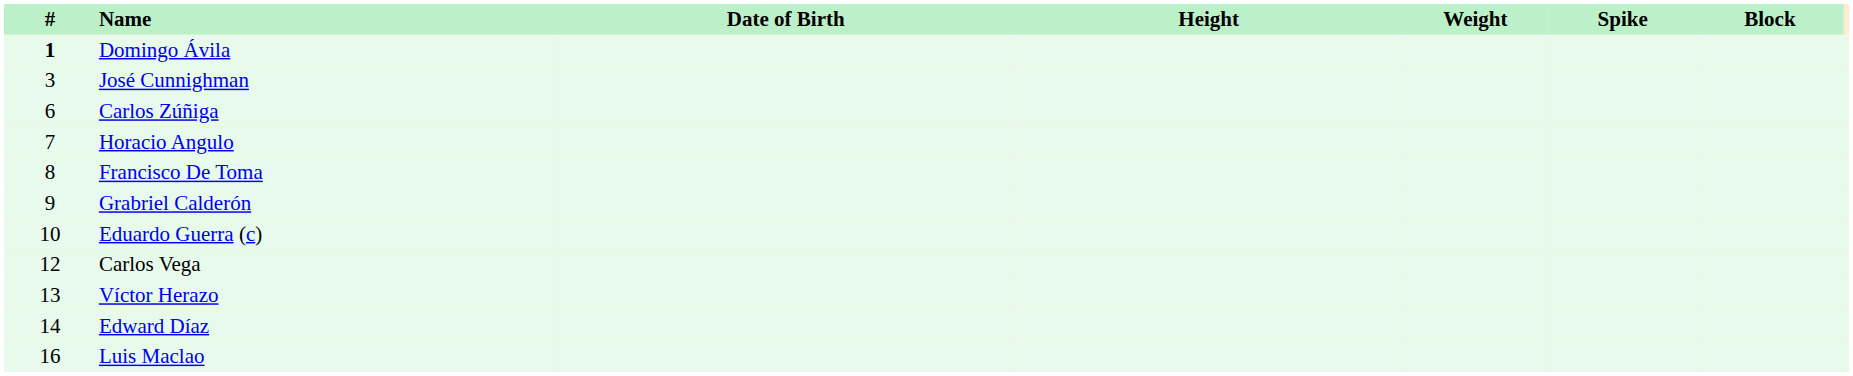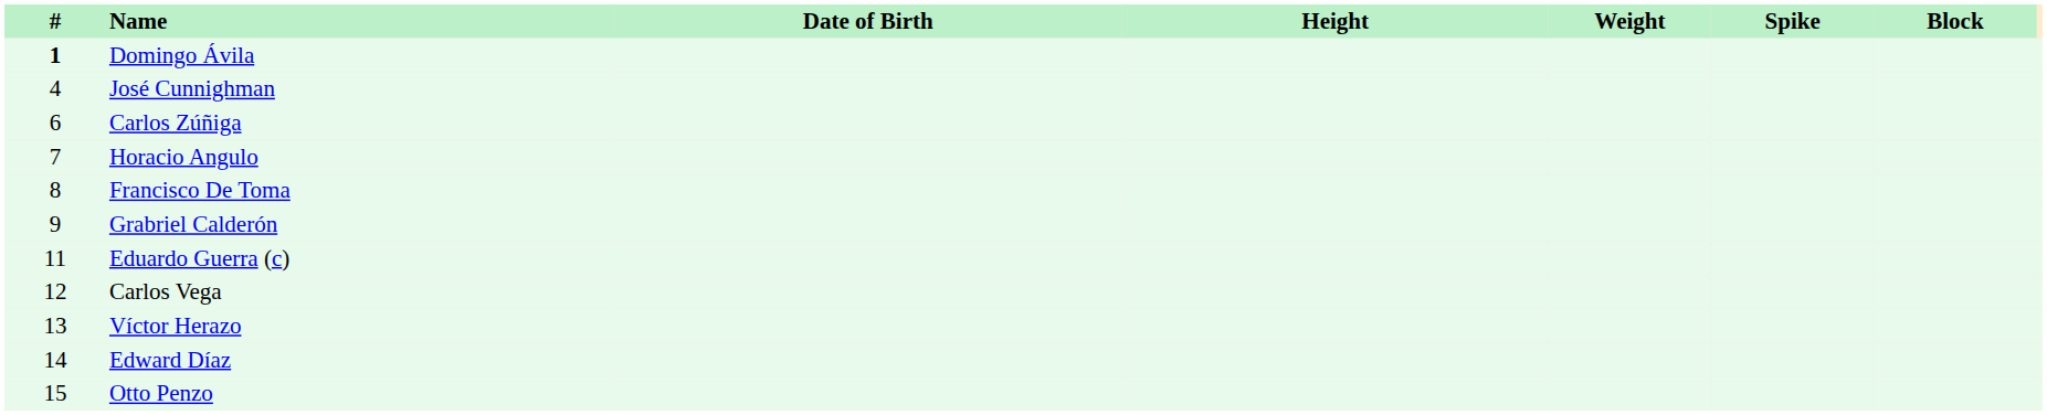José Cunnighman | #: 3 -> 4
Eduardo Guerra (c) | #: 10 -> 11
+ row: 15 | Otto Penzo
- row: 16 | Luis Maclao
